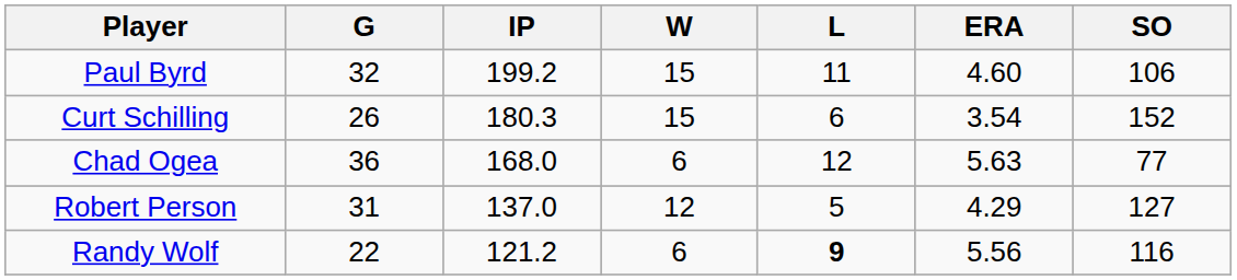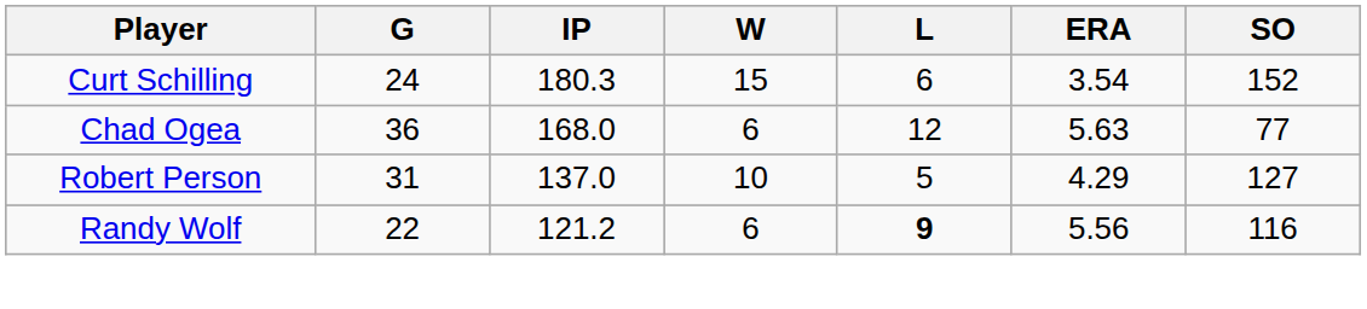- row: Paul Byrd | 32 | 199.2 | 15 | 11 | 4.60 | 106
Curt Schilling | G: 26 -> 24
Robert Person | W: 12 -> 10
